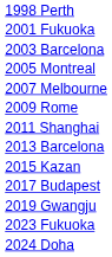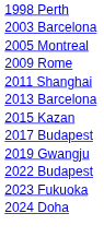- row: 2001 Fukuoka
- row: 2007 Melbourne
+ row: 2022 Budapest
